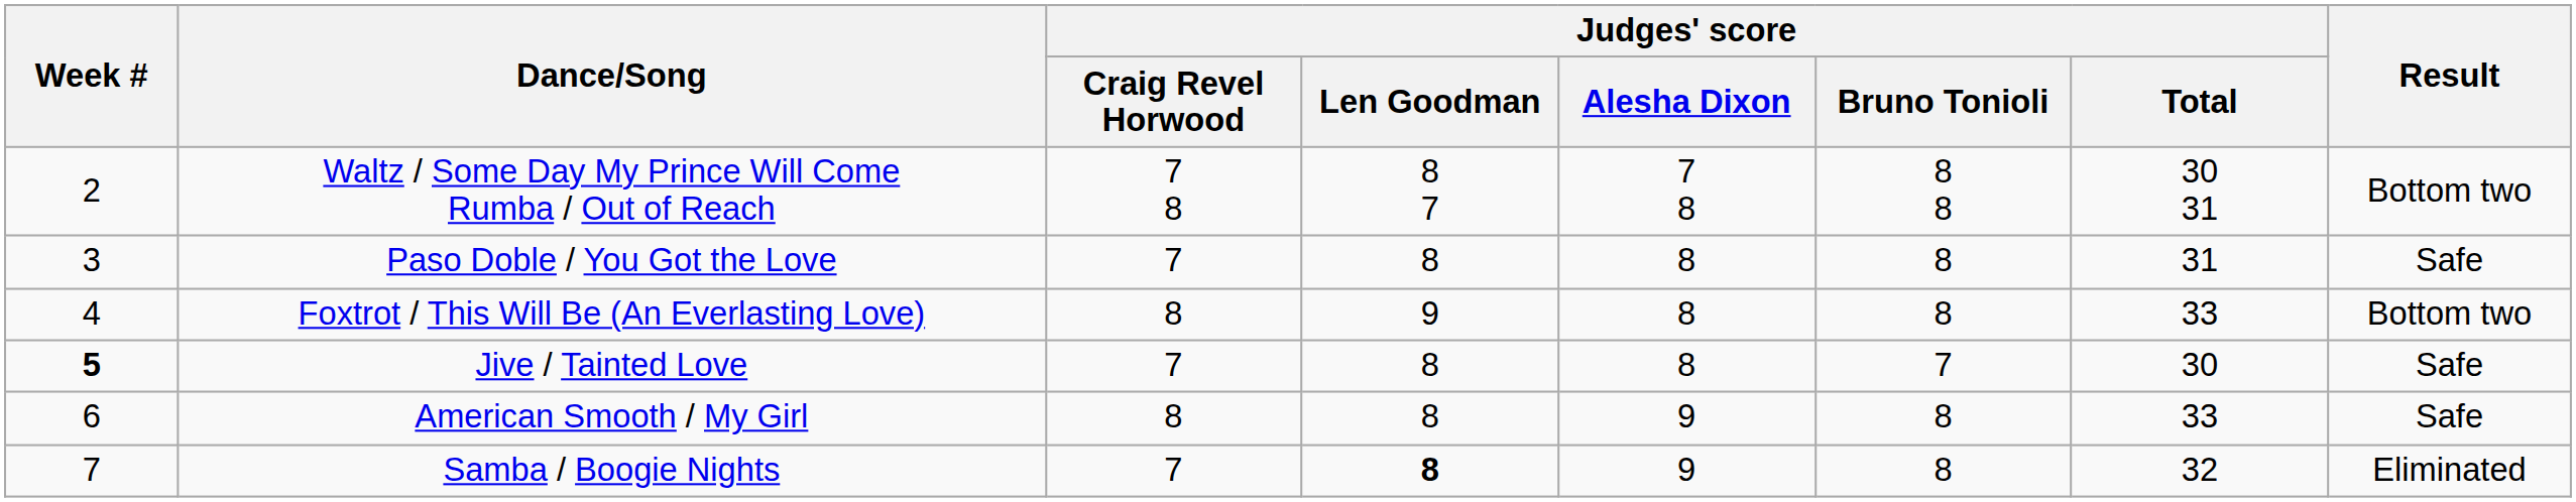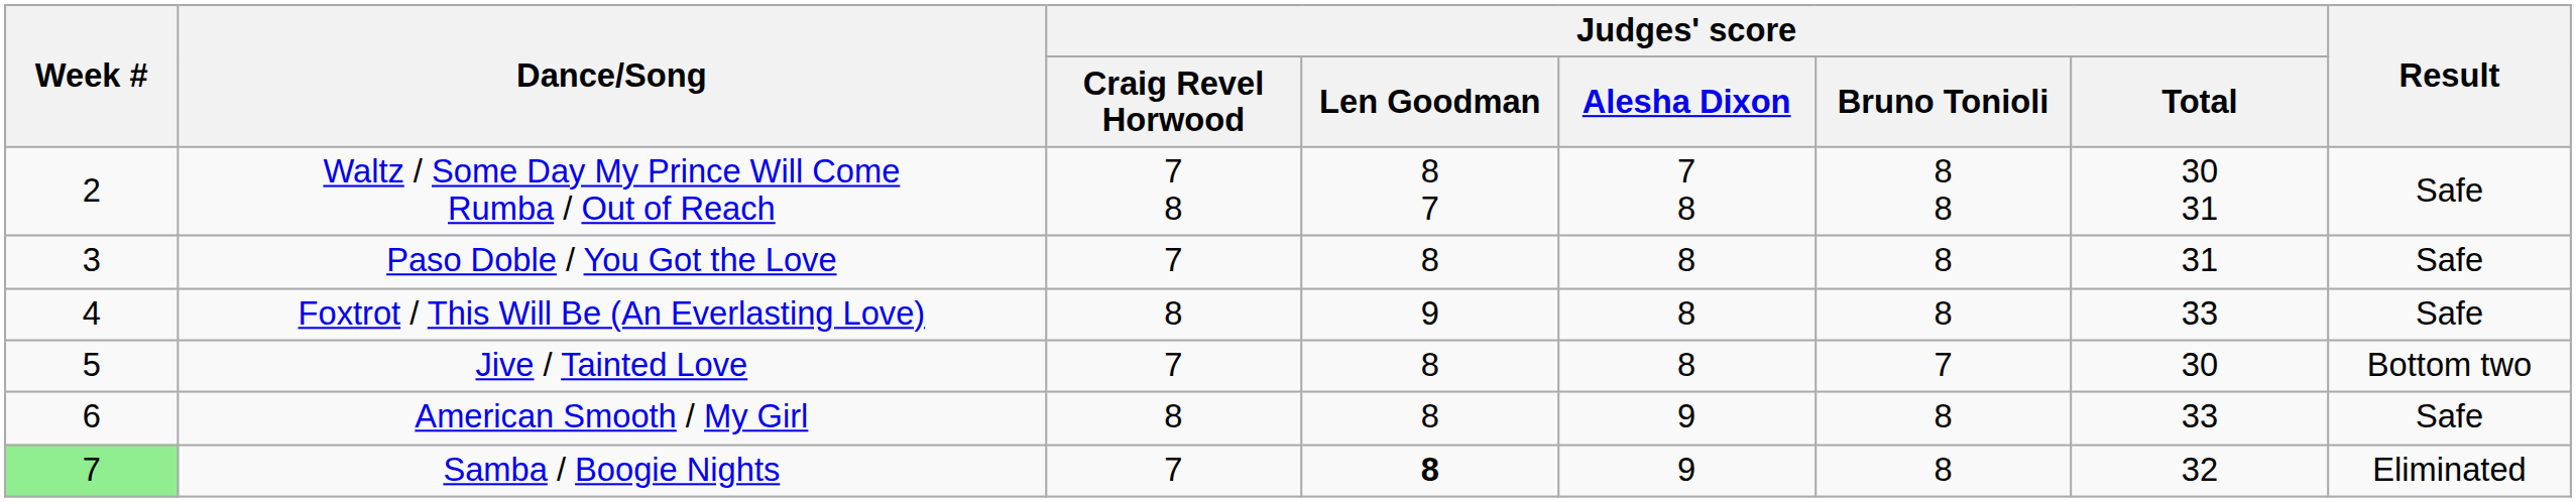Waltz / Some Day My Prince Will Come Rumba / Out of Reach | Result: Bottom two -> Safe
Foxtrot / This Will Be (An Everlasting Love) | Result: Bottom two -> Safe
Jive / Tainted Love | Week #: bold -> normal
Jive / Tainted Love | Result: Safe -> Bottom two
Samba / Boogie Nights | Week #: no background -> lightgreen background
